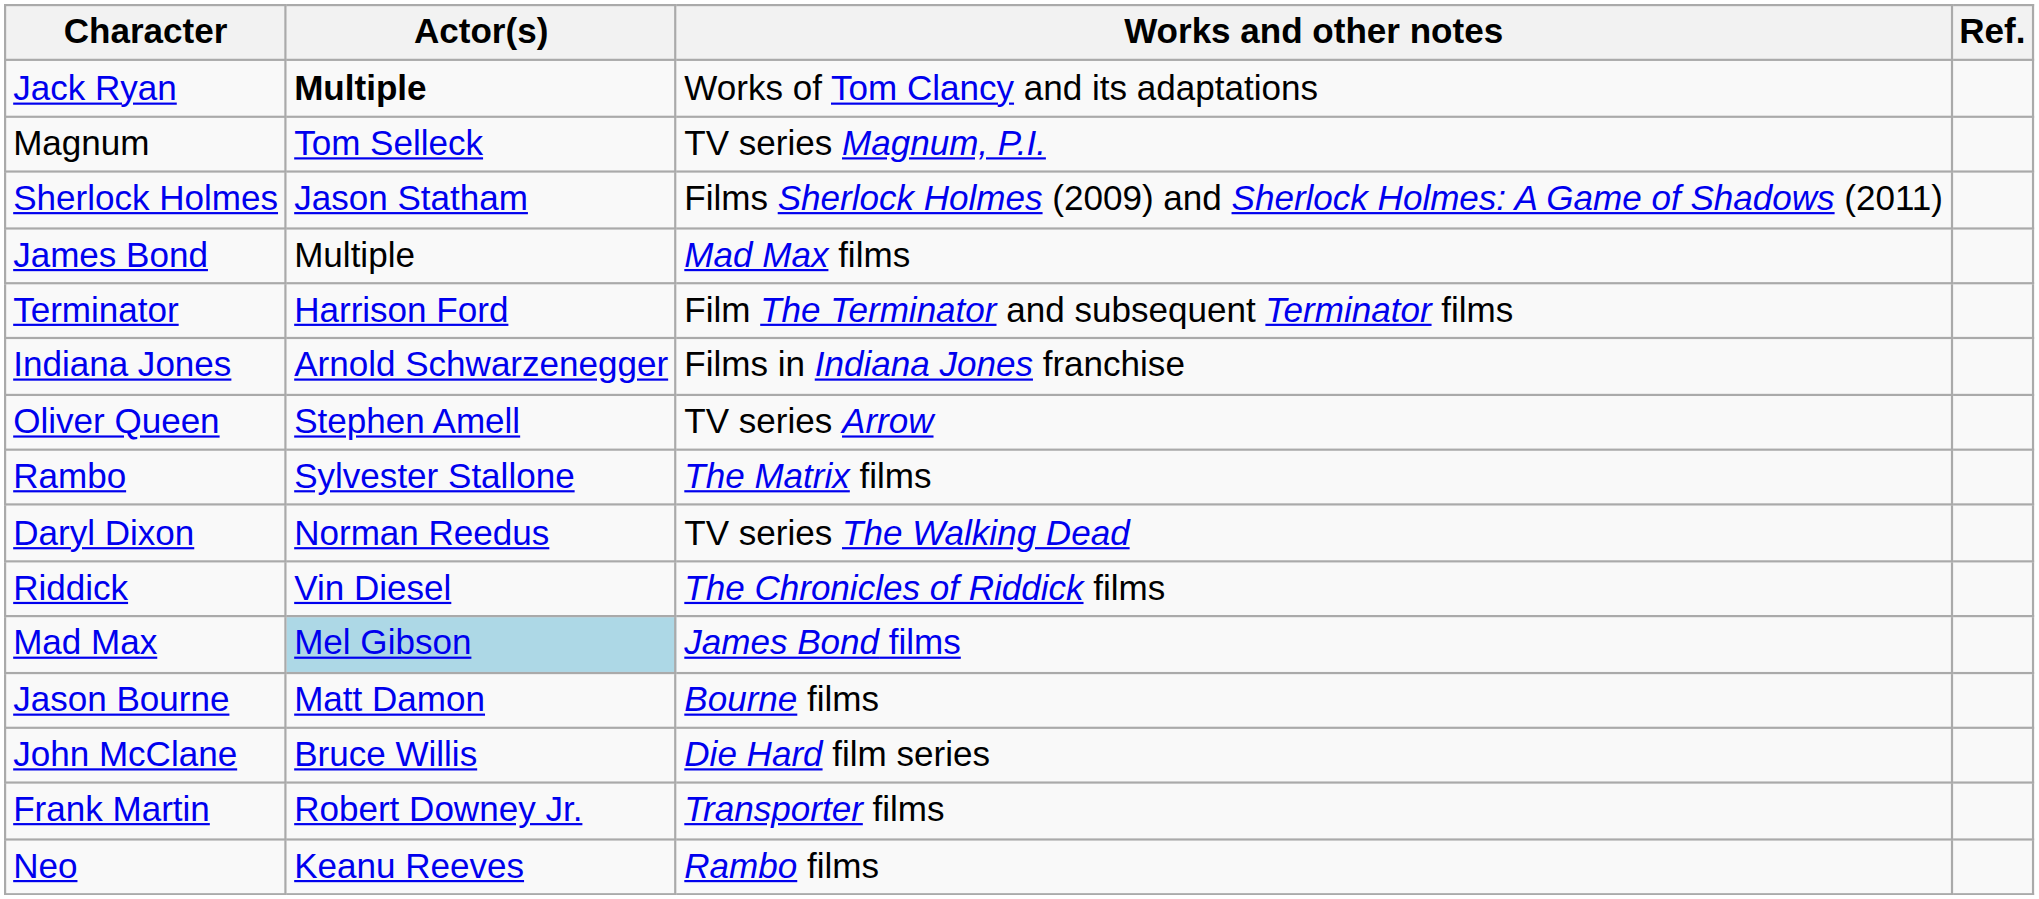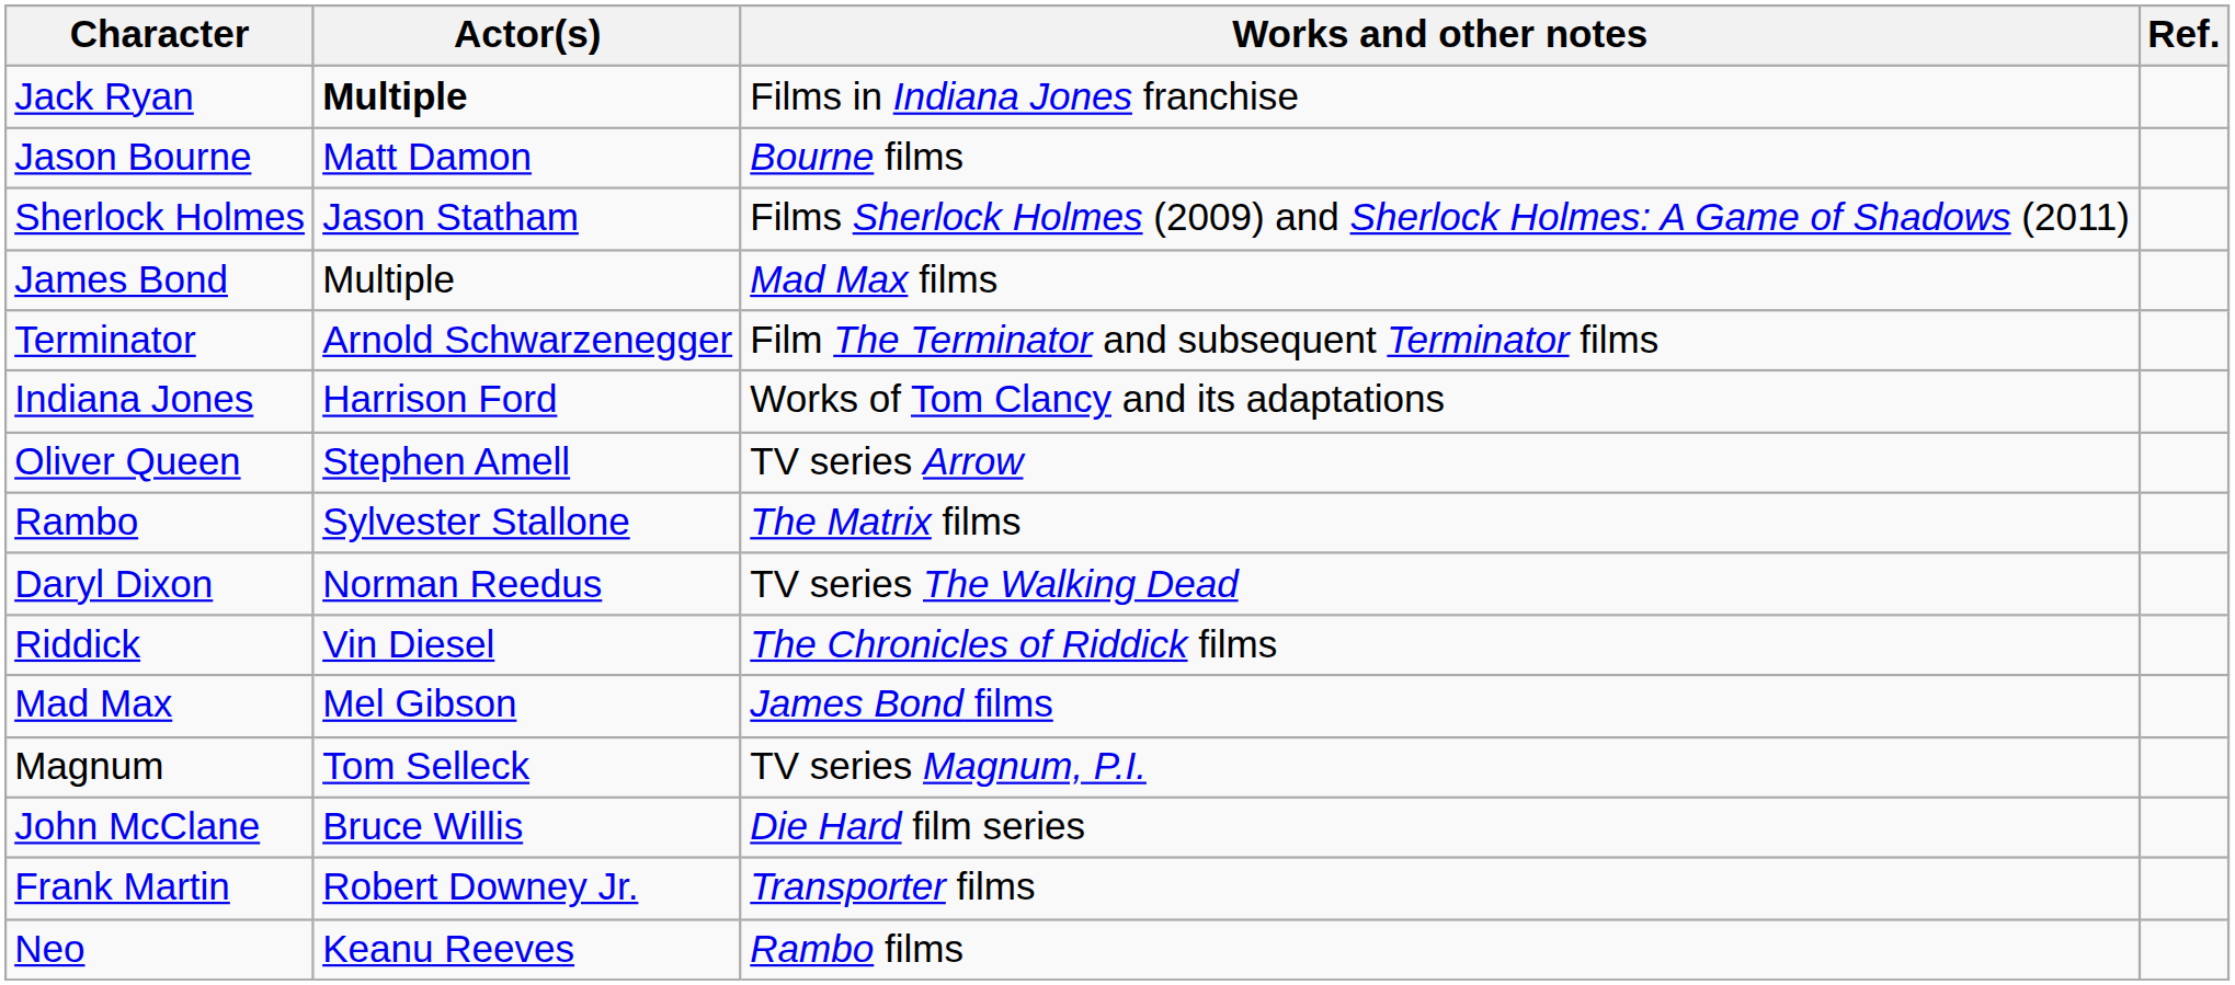Jack Ryan | Works and other notes: Works of Tom Clancy and its adaptations -> Films in Indiana Jones franchise
rows swapped: Magnum <-> Jason Bourne
Terminator | Actor(s): Harrison Ford -> Arnold Schwarzenegger
Indiana Jones | Actor(s): Arnold Schwarzenegger -> Harrison Ford
Indiana Jones | Works and other notes: Films in Indiana Jones franchise -> Works of Tom Clancy and its adaptations
Mad Max | Actor(s): lightblue background -> no background
